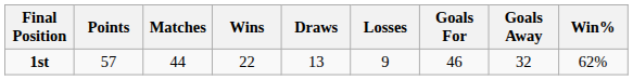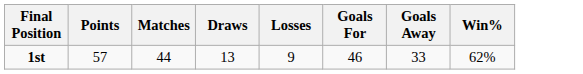- column: Wins | 22
1st | Goals Away: 32 -> 33
